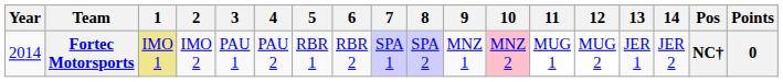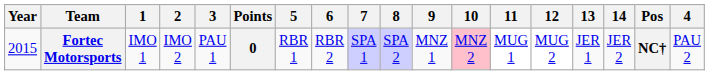columns swapped: 4 <-> Points
Fortec Motorsports | Year: 2014 -> 2015
Fortec Motorsports | 1: khaki background -> no background
